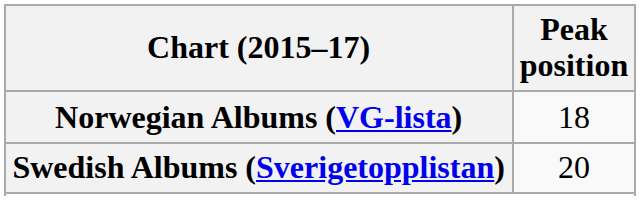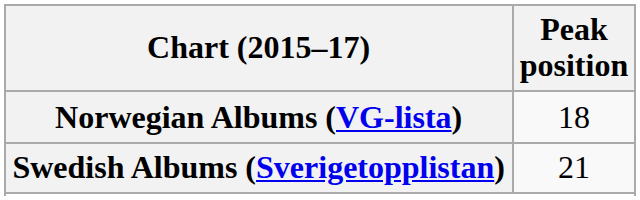Swedish Albums (Sverigetopplistan) | Peak position: 20 -> 21
